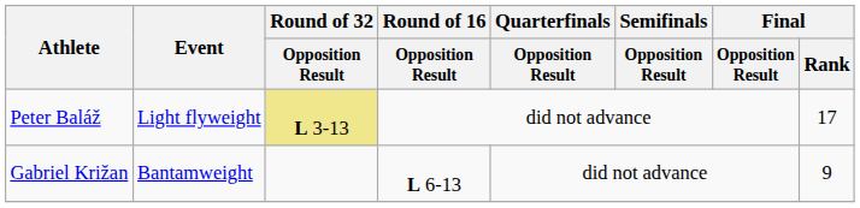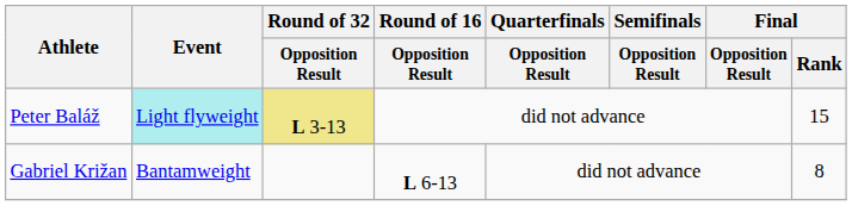Peter Baláž | Event: no background -> paleturquoise background
Peter Baláž | Final / Rank: 17 -> 15
Gabriel Križan | Final / Rank: 9 -> 8
